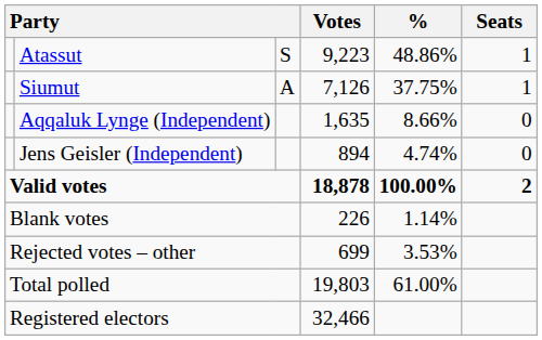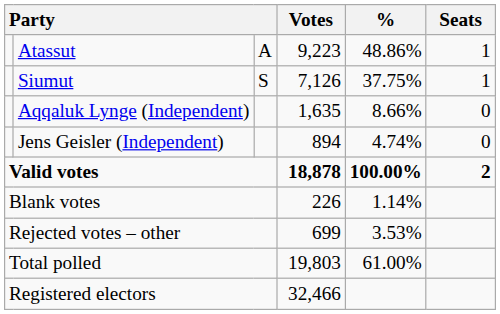Atassut | column 3: S -> A
Siumut | column 3: A -> S
